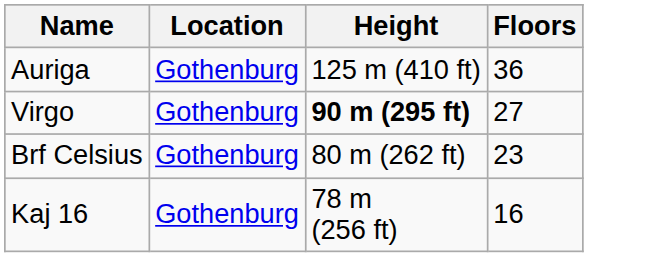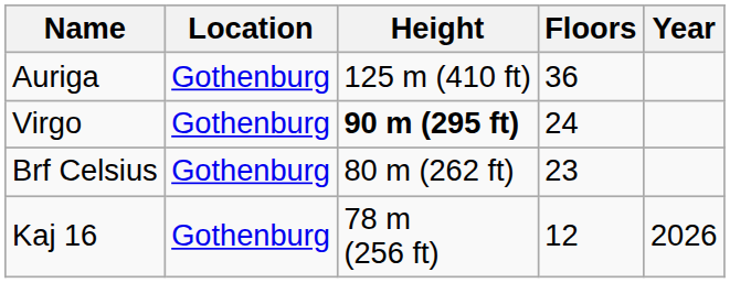+ column: Year | 2026
Virgo | Floors: 27 -> 24
Kaj 16 | Floors: 16 -> 12
